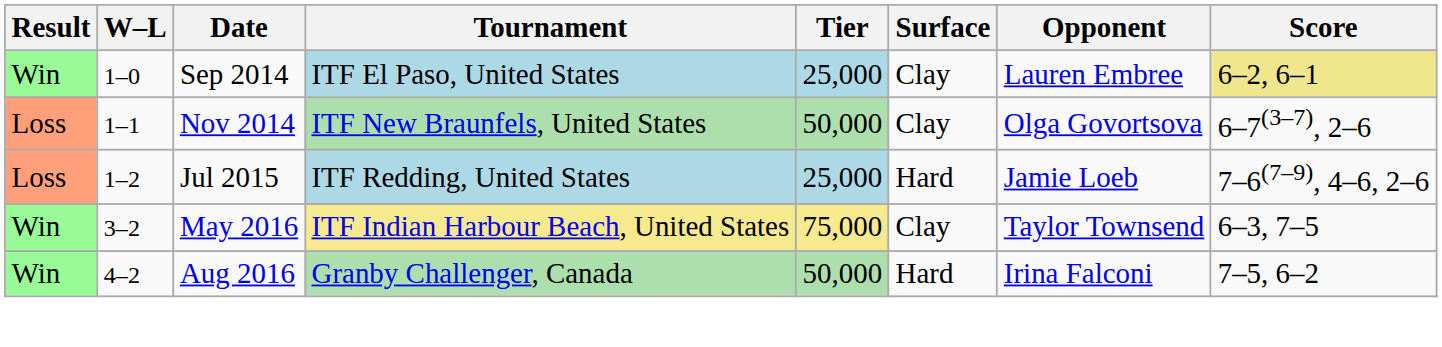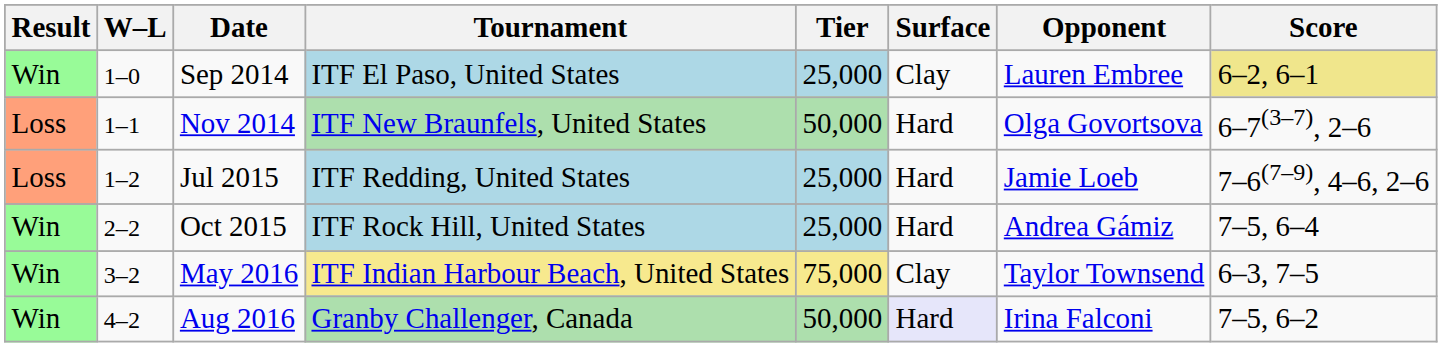Nov 2014 | Surface: Clay -> Hard
+ row: Win | 2–2 | Oct 2015 | ITF Rock Hill, United States | 25,000 | Hard | Andrea Gámiz | 7–5, 6–4
Aug 2016 | Surface: no background -> lavender background
